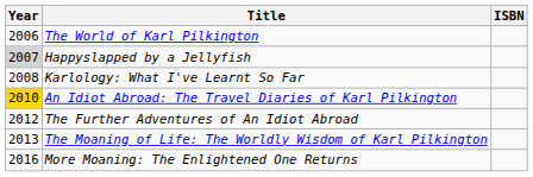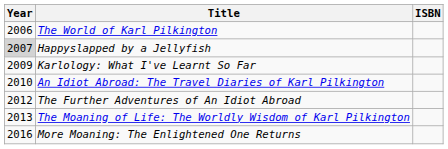Karlology: What I've Learnt So Far | Year: 2008 -> 2009
An Idiot Abroad: The Travel Diaries of Karl Pilkington | Year: gold background -> no background
